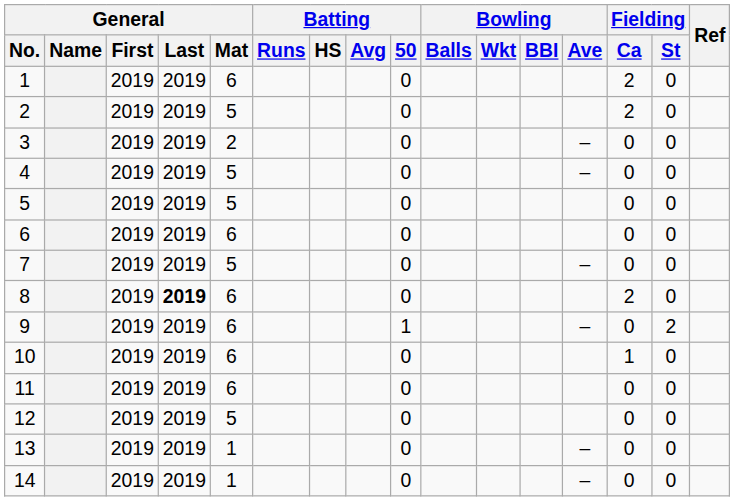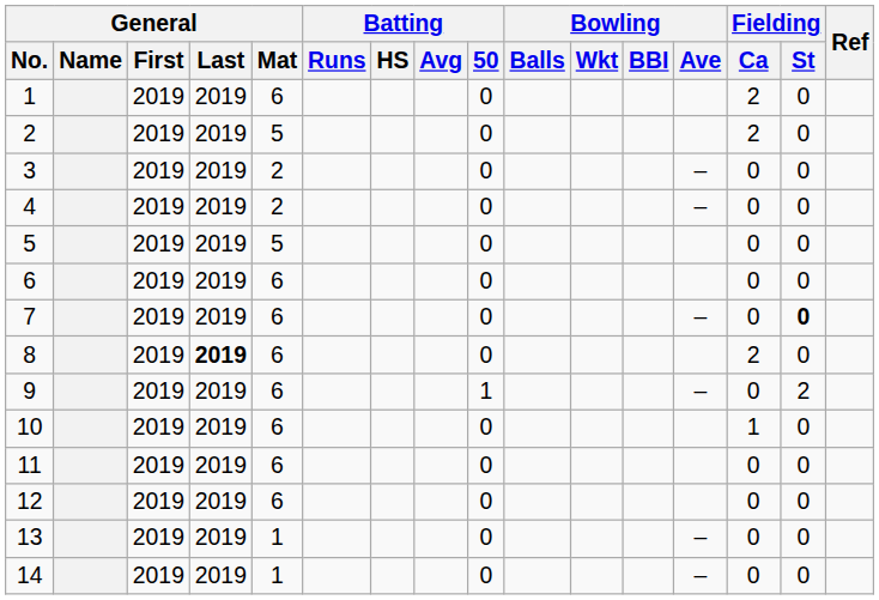4 | General / Mat: 5 -> 2
7 | General / Mat: 5 -> 6
7 | Fielding / St: normal -> bold
12 | General / Mat: 5 -> 6
